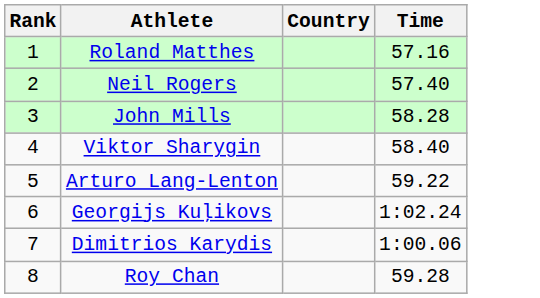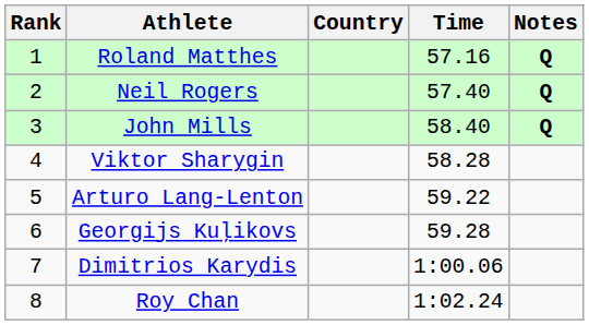+ column: Notes | Q | Q | Q
John Mills | Time: 58.28 -> 58.40
Viktor Sharygin | Time: 58.40 -> 58.28
Georgijs Kuļikovs | Time: 1:02.24 -> 59.28
Roy Chan | Time: 59.28 -> 1:02.24
